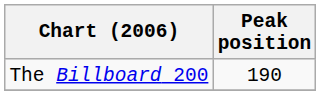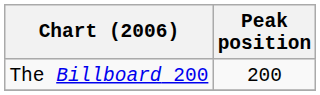The Billboard 200 | Peak position: 190 -> 200
